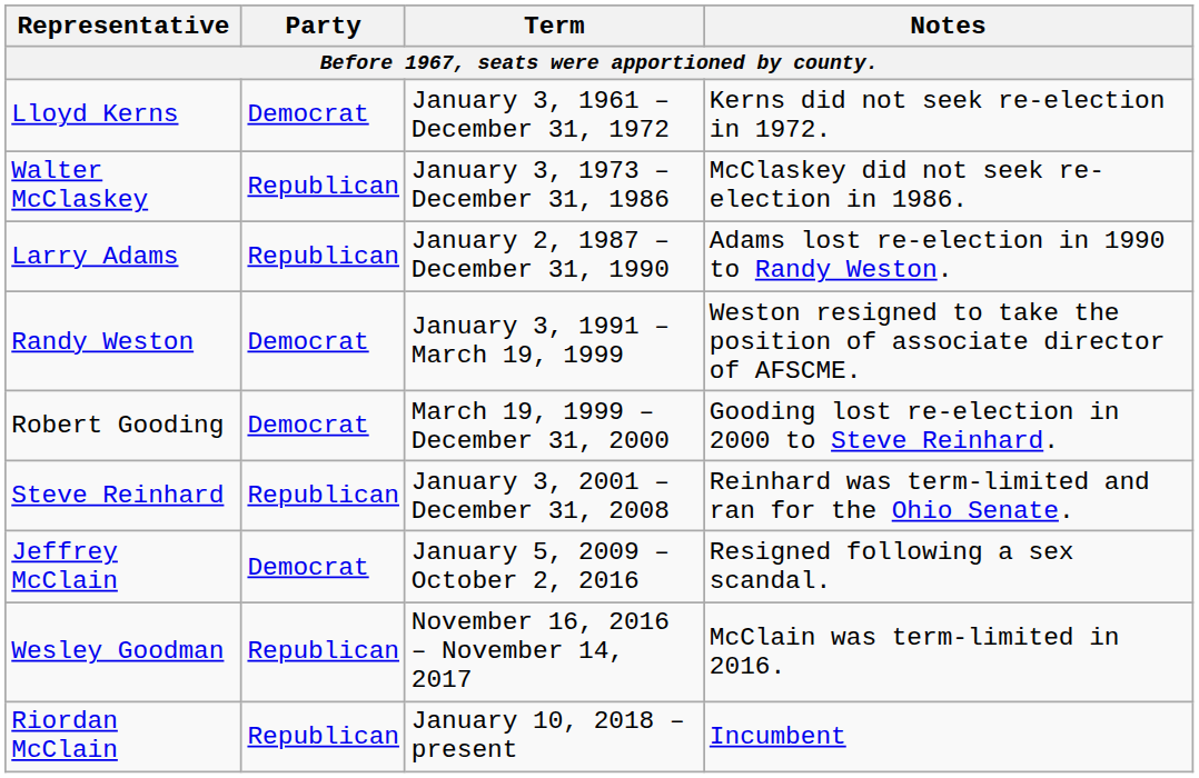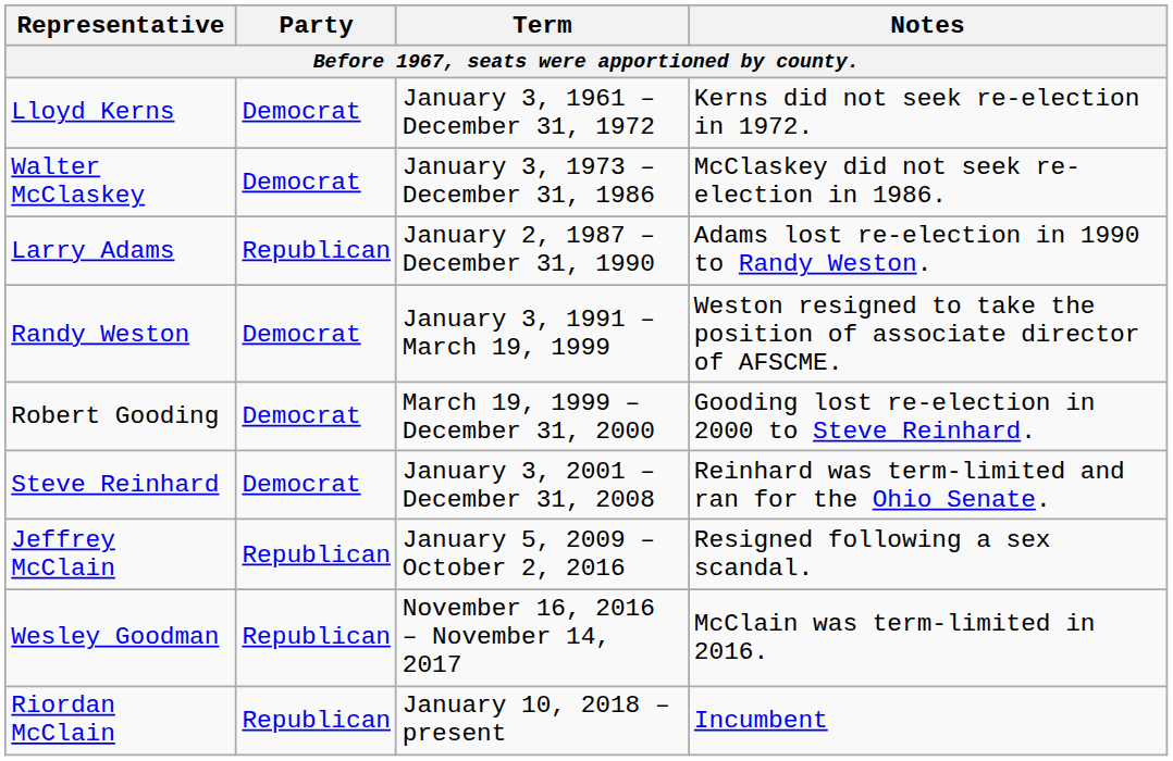Walter McClaskey | Party: Republican -> Democrat
Steve Reinhard | Party: Republican -> Democrat
Jeffrey McClain | Party: Democrat -> Republican
